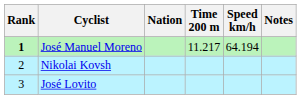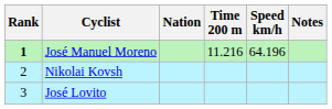José Manuel Moreno | Time 200 m: 11.217 -> 11.216
José Manuel Moreno | Speed km/h: 64.194 -> 64.196
